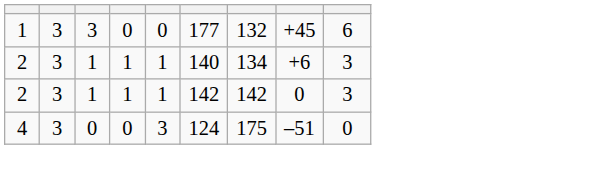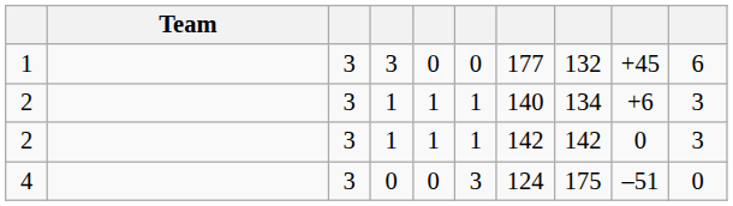+ column: Team
